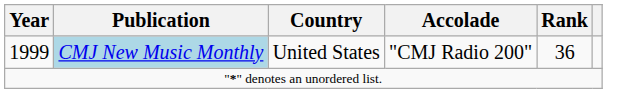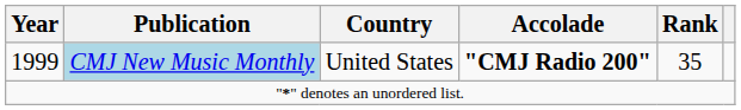1999 | Accolade: normal -> bold
1999 | Rank: 36 -> 35
